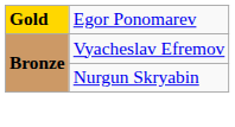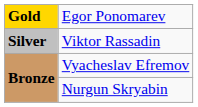+ row: Silver | Viktor Rassadin
